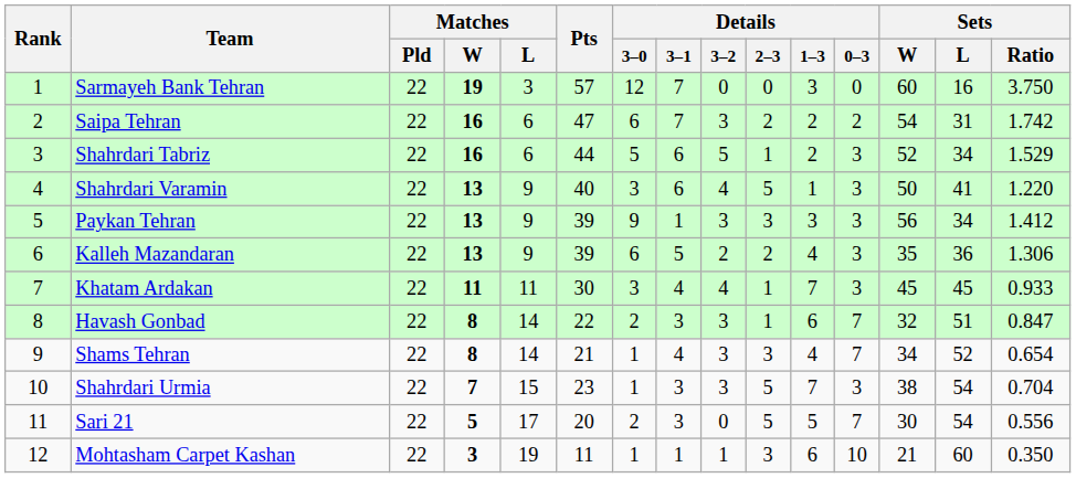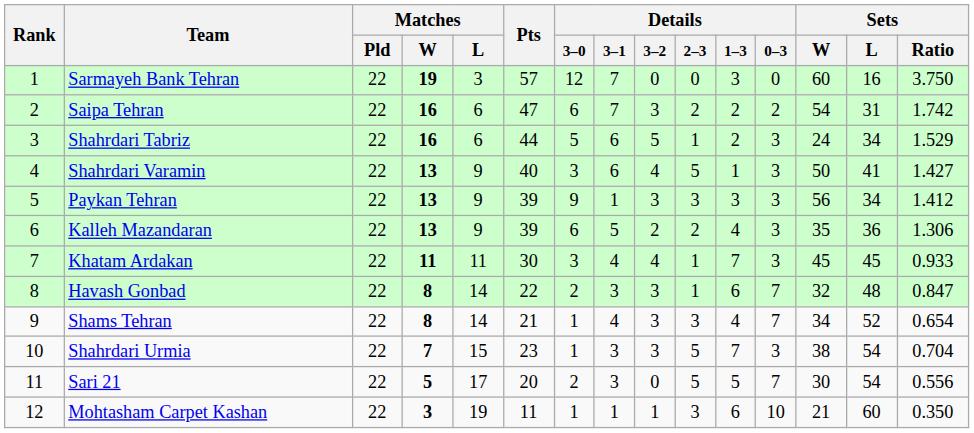Shahrdari Tabriz | Sets / W: 52 -> 24
Shahrdari Varamin | Sets / Ratio: 1.220 -> 1.427
Havash Gonbad | Sets / L: 51 -> 48
